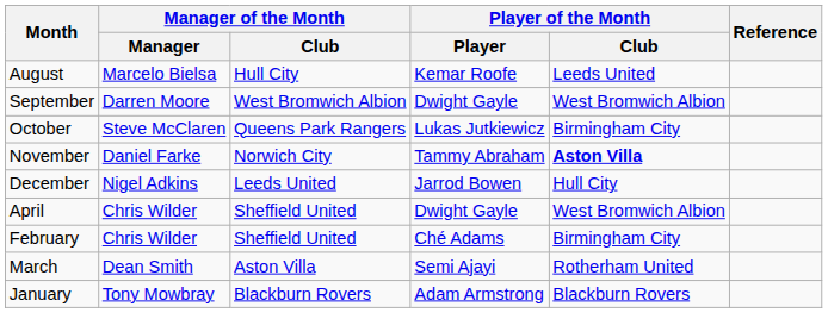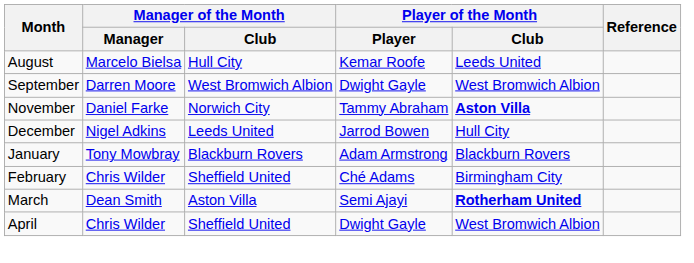- row: October | Steve McClaren | Queens Park Rangers | Lukas Jutkiewicz | Birmingham City
rows swapped: January <-> April
March | Player of the Month / Club: normal -> bold
